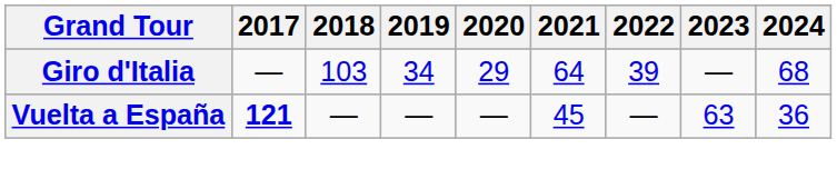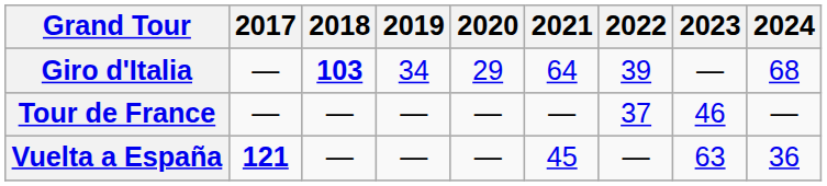Giro d'Italia | 2018: normal -> bold
+ row: Tour de France | — | — | — | — | — | 37 | 46 | —
